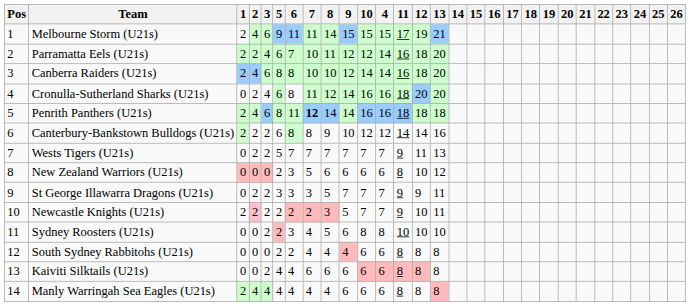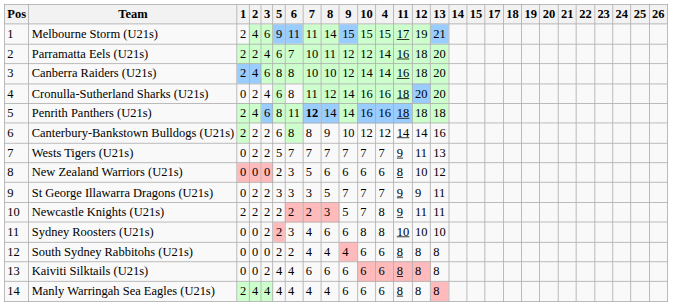- column: 16
Newcastle Knights (U21s) | 2: pink background -> no background
Newcastle Knights (U21s) | 4: 7 -> 8
Newcastle Knights (U21s) | 12: 10 -> 11
Sydney Roosters (U21s) | 8: 5 -> 6
